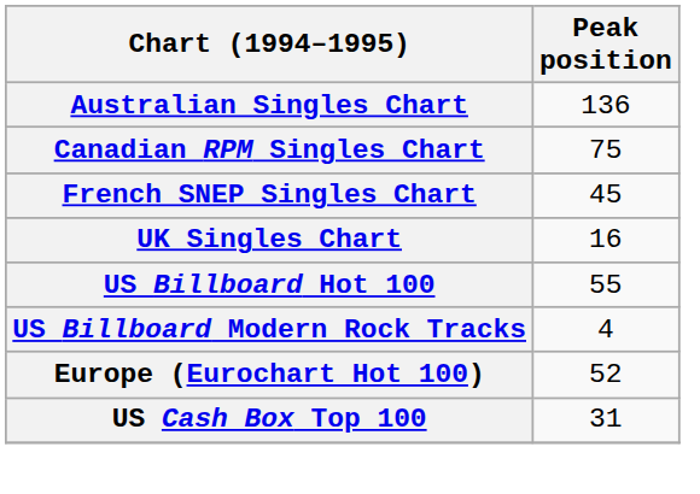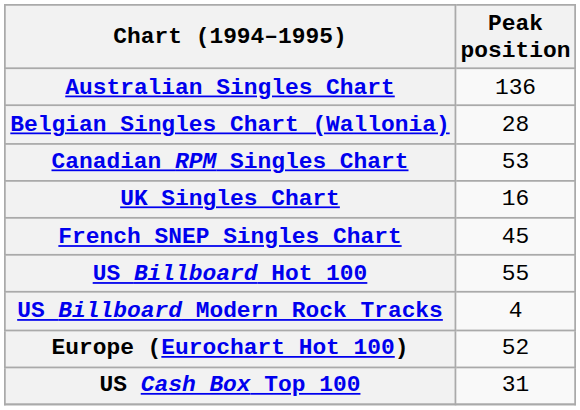+ row: Belgian Singles Chart (Wallonia) | 28
Canadian RPM Singles Chart | Peak position: 75 -> 53
rows swapped: French SNEP Singles Chart <-> UK Singles Chart
